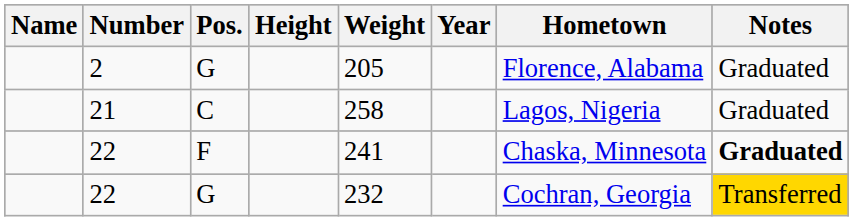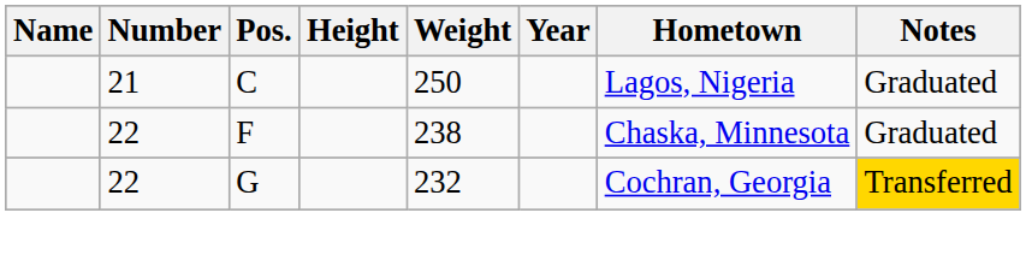- row: 2 | G | 205 | Florence, Alabama | Graduated
21 | Weight: 258 -> 250
22 / F | Weight: 241 -> 238
22 / F | Notes: bold -> normal
